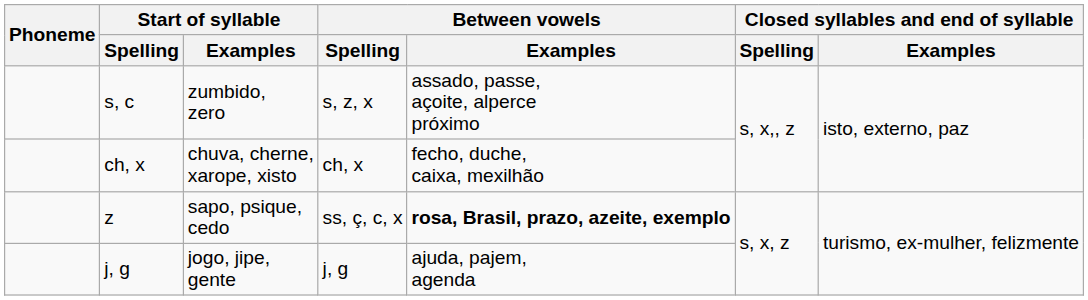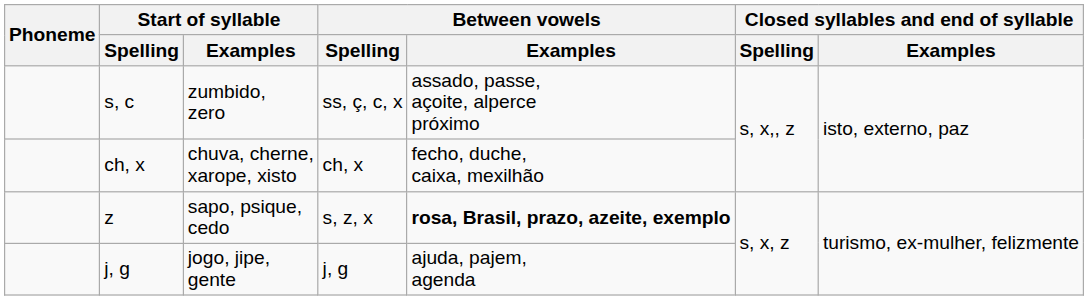s, c | Between vowels / Spelling: s, z, x -> ss, ç, c, x
z | Between vowels / Spelling: ss, ç, c, x -> s, z, x
